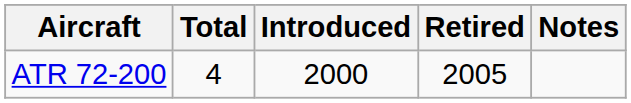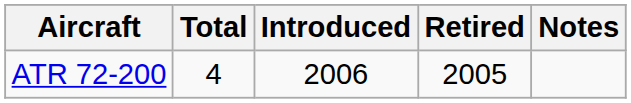ATR 72-200 | Introduced: 2000 -> 2006
